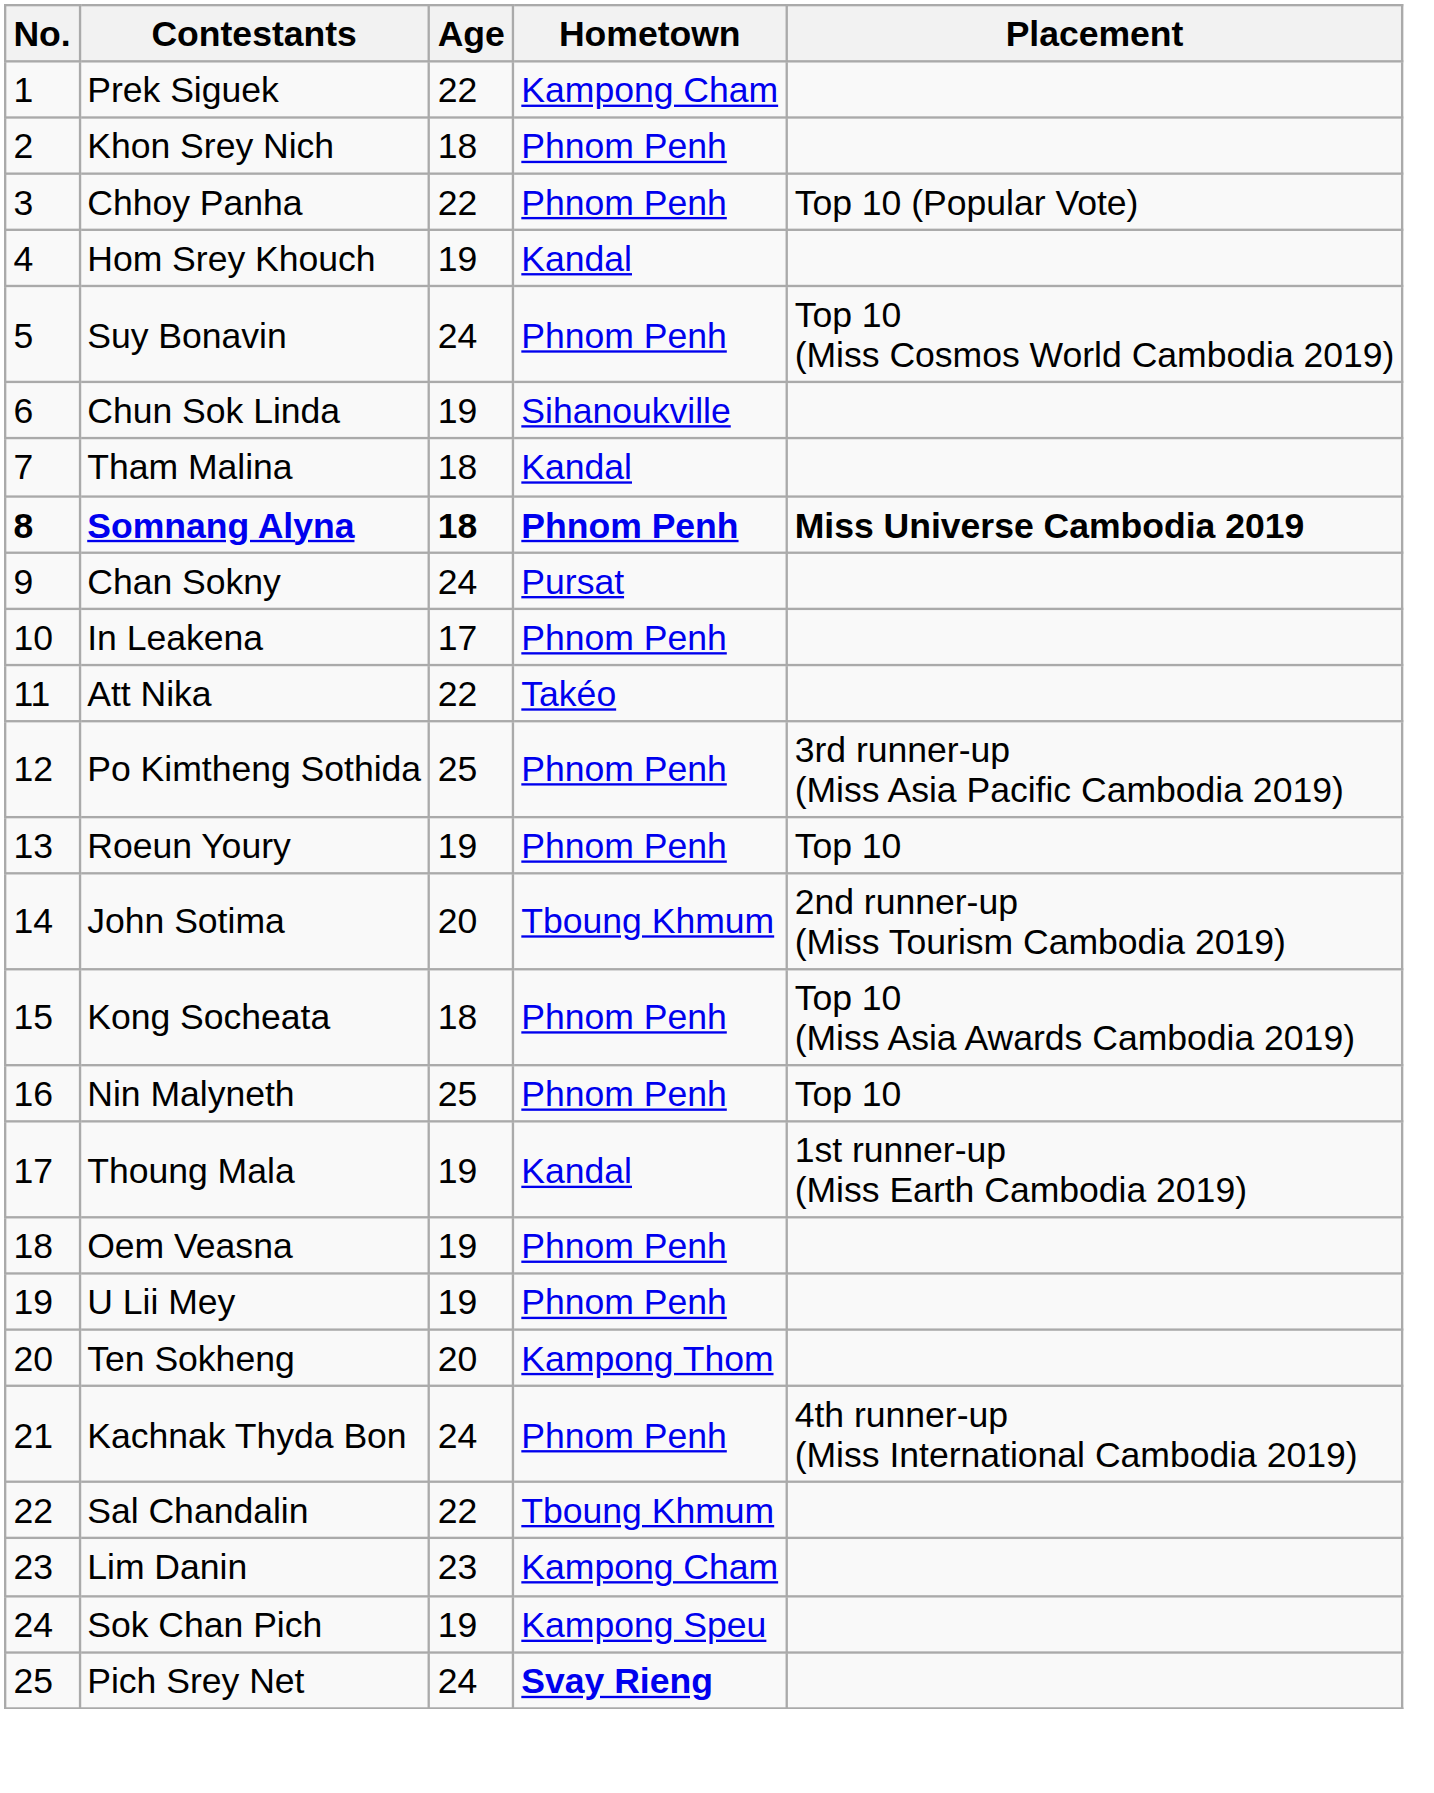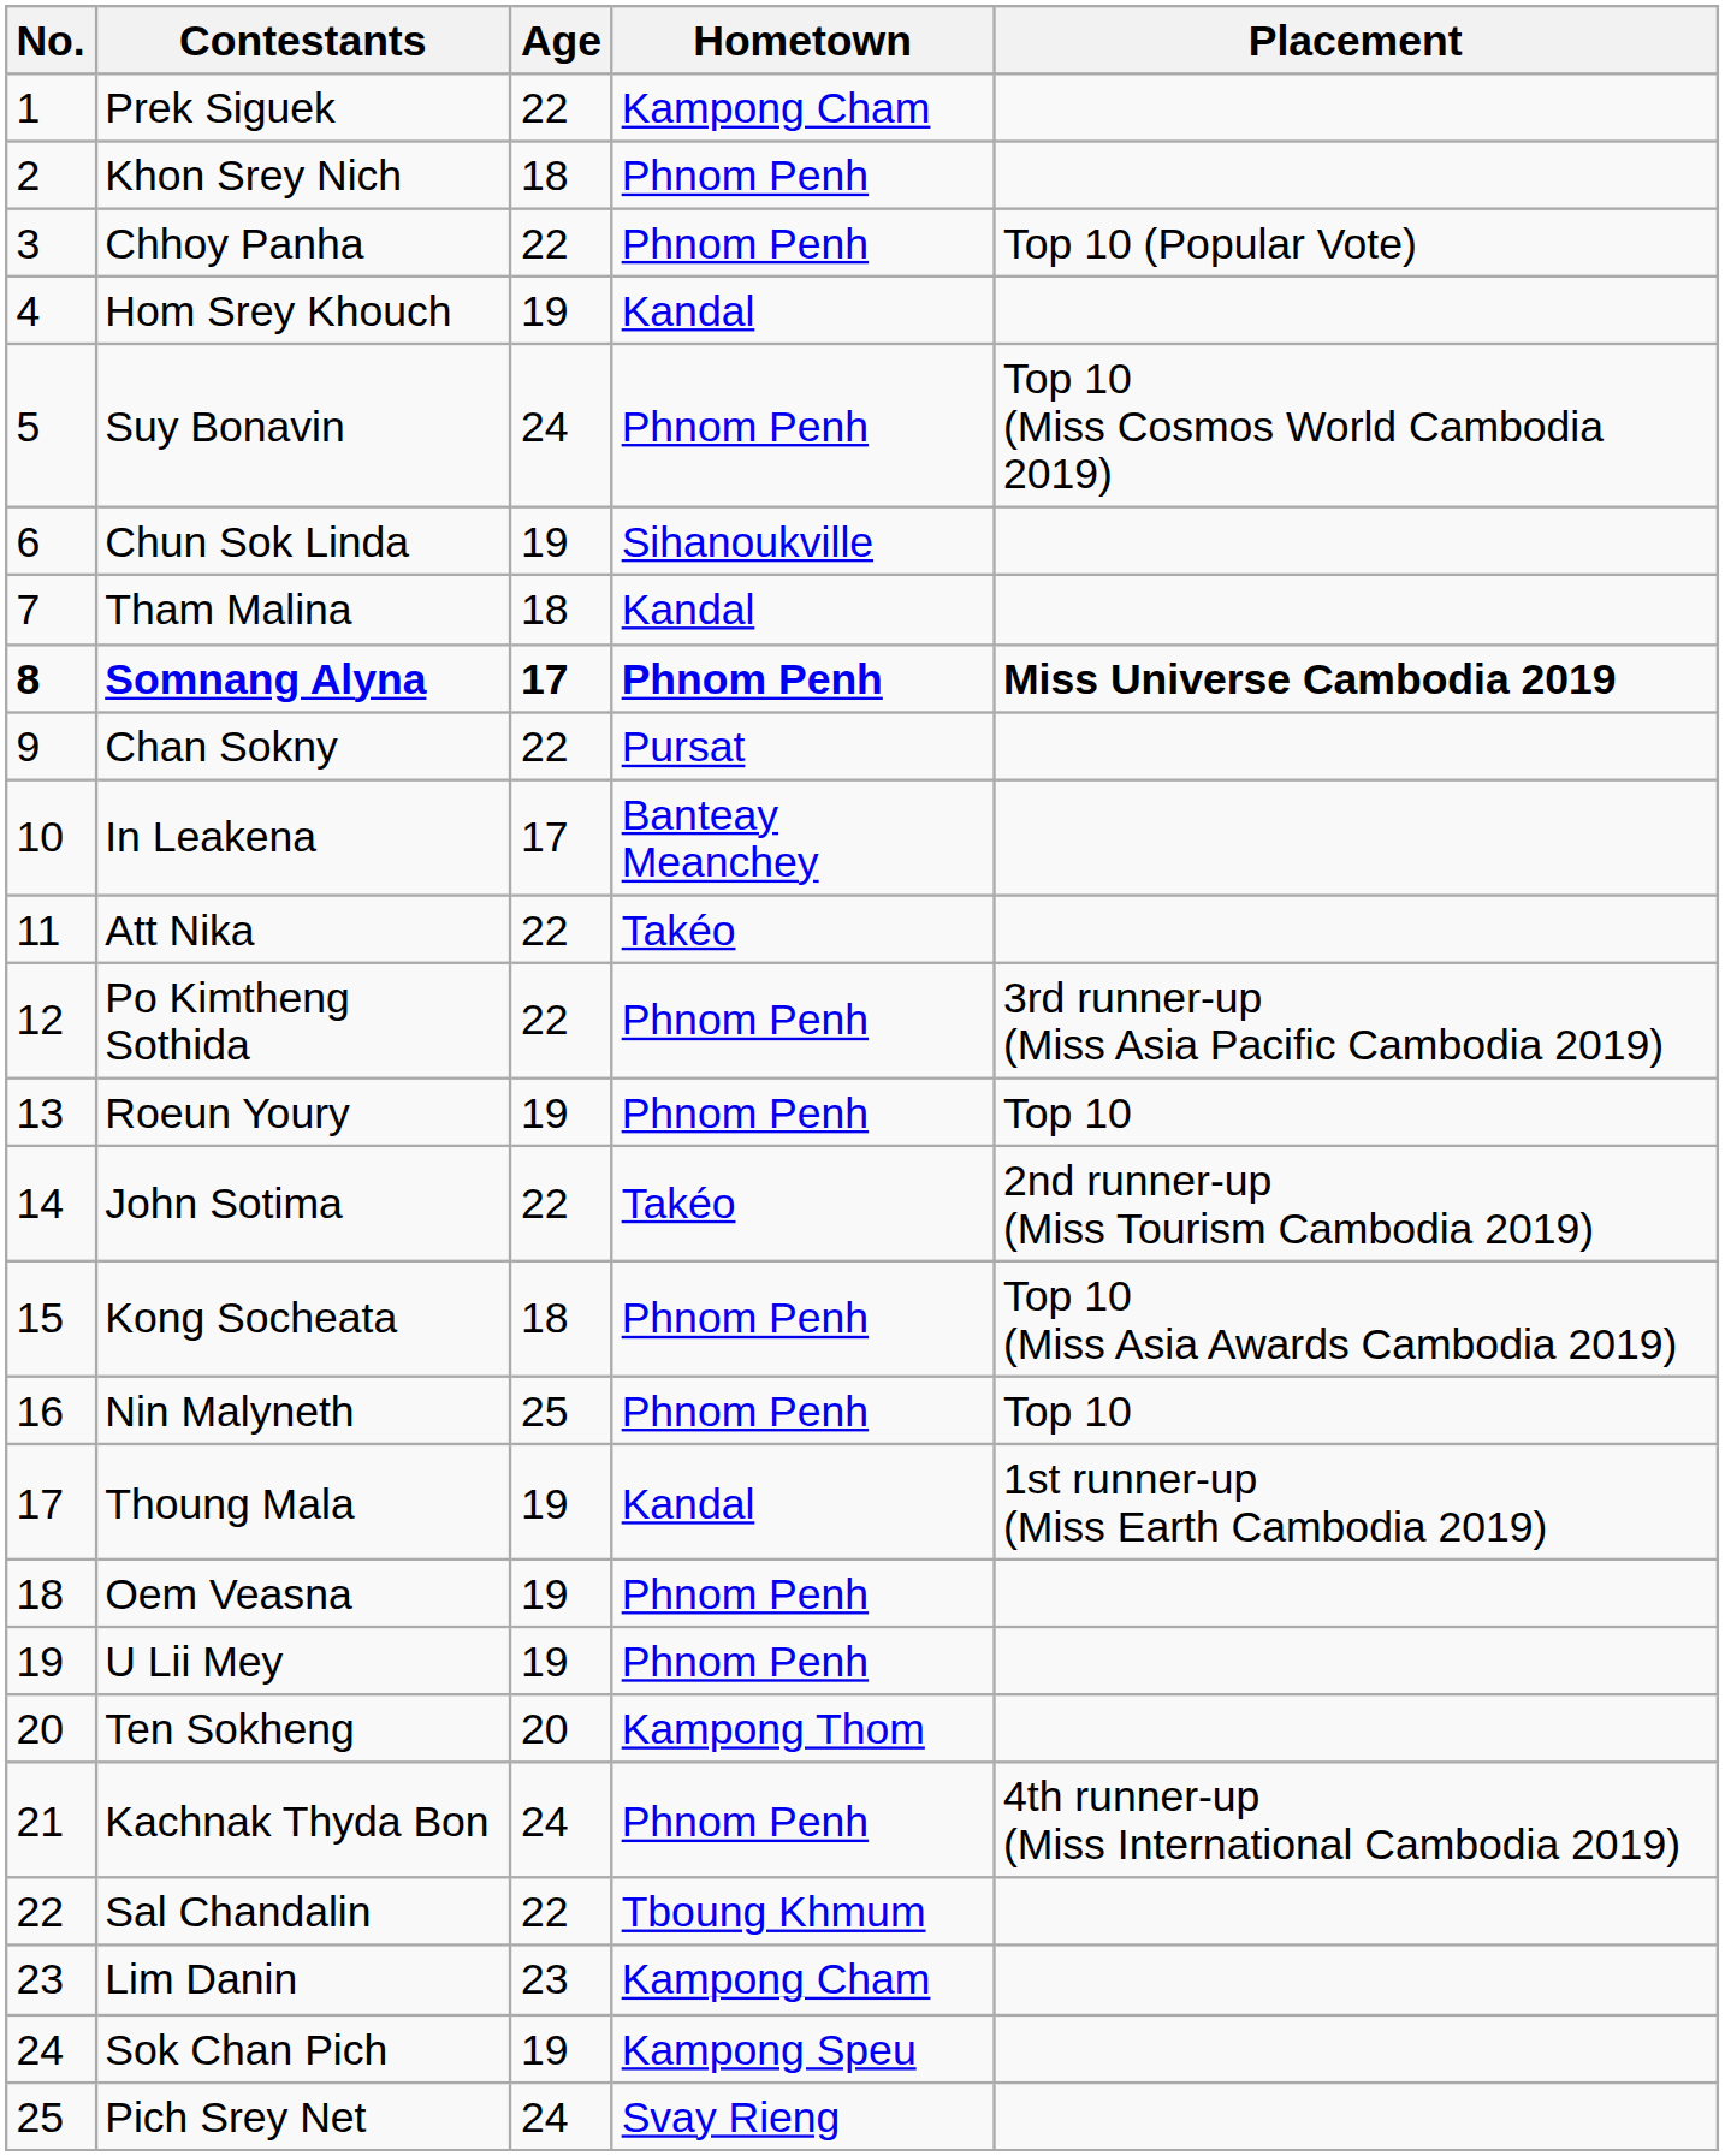Somnang Alyna | Age: 18 -> 17
Chan Sokny | Age: 24 -> 22
In Leakena | Hometown: Phnom Penh -> Banteay Meanchey
Po Kimtheng Sothida | Age: 25 -> 22
John Sotima | Age: 20 -> 22
John Sotima | Hometown: Tboung Khmum -> Takéo
Pich Srey Net | Hometown: bold -> normal
